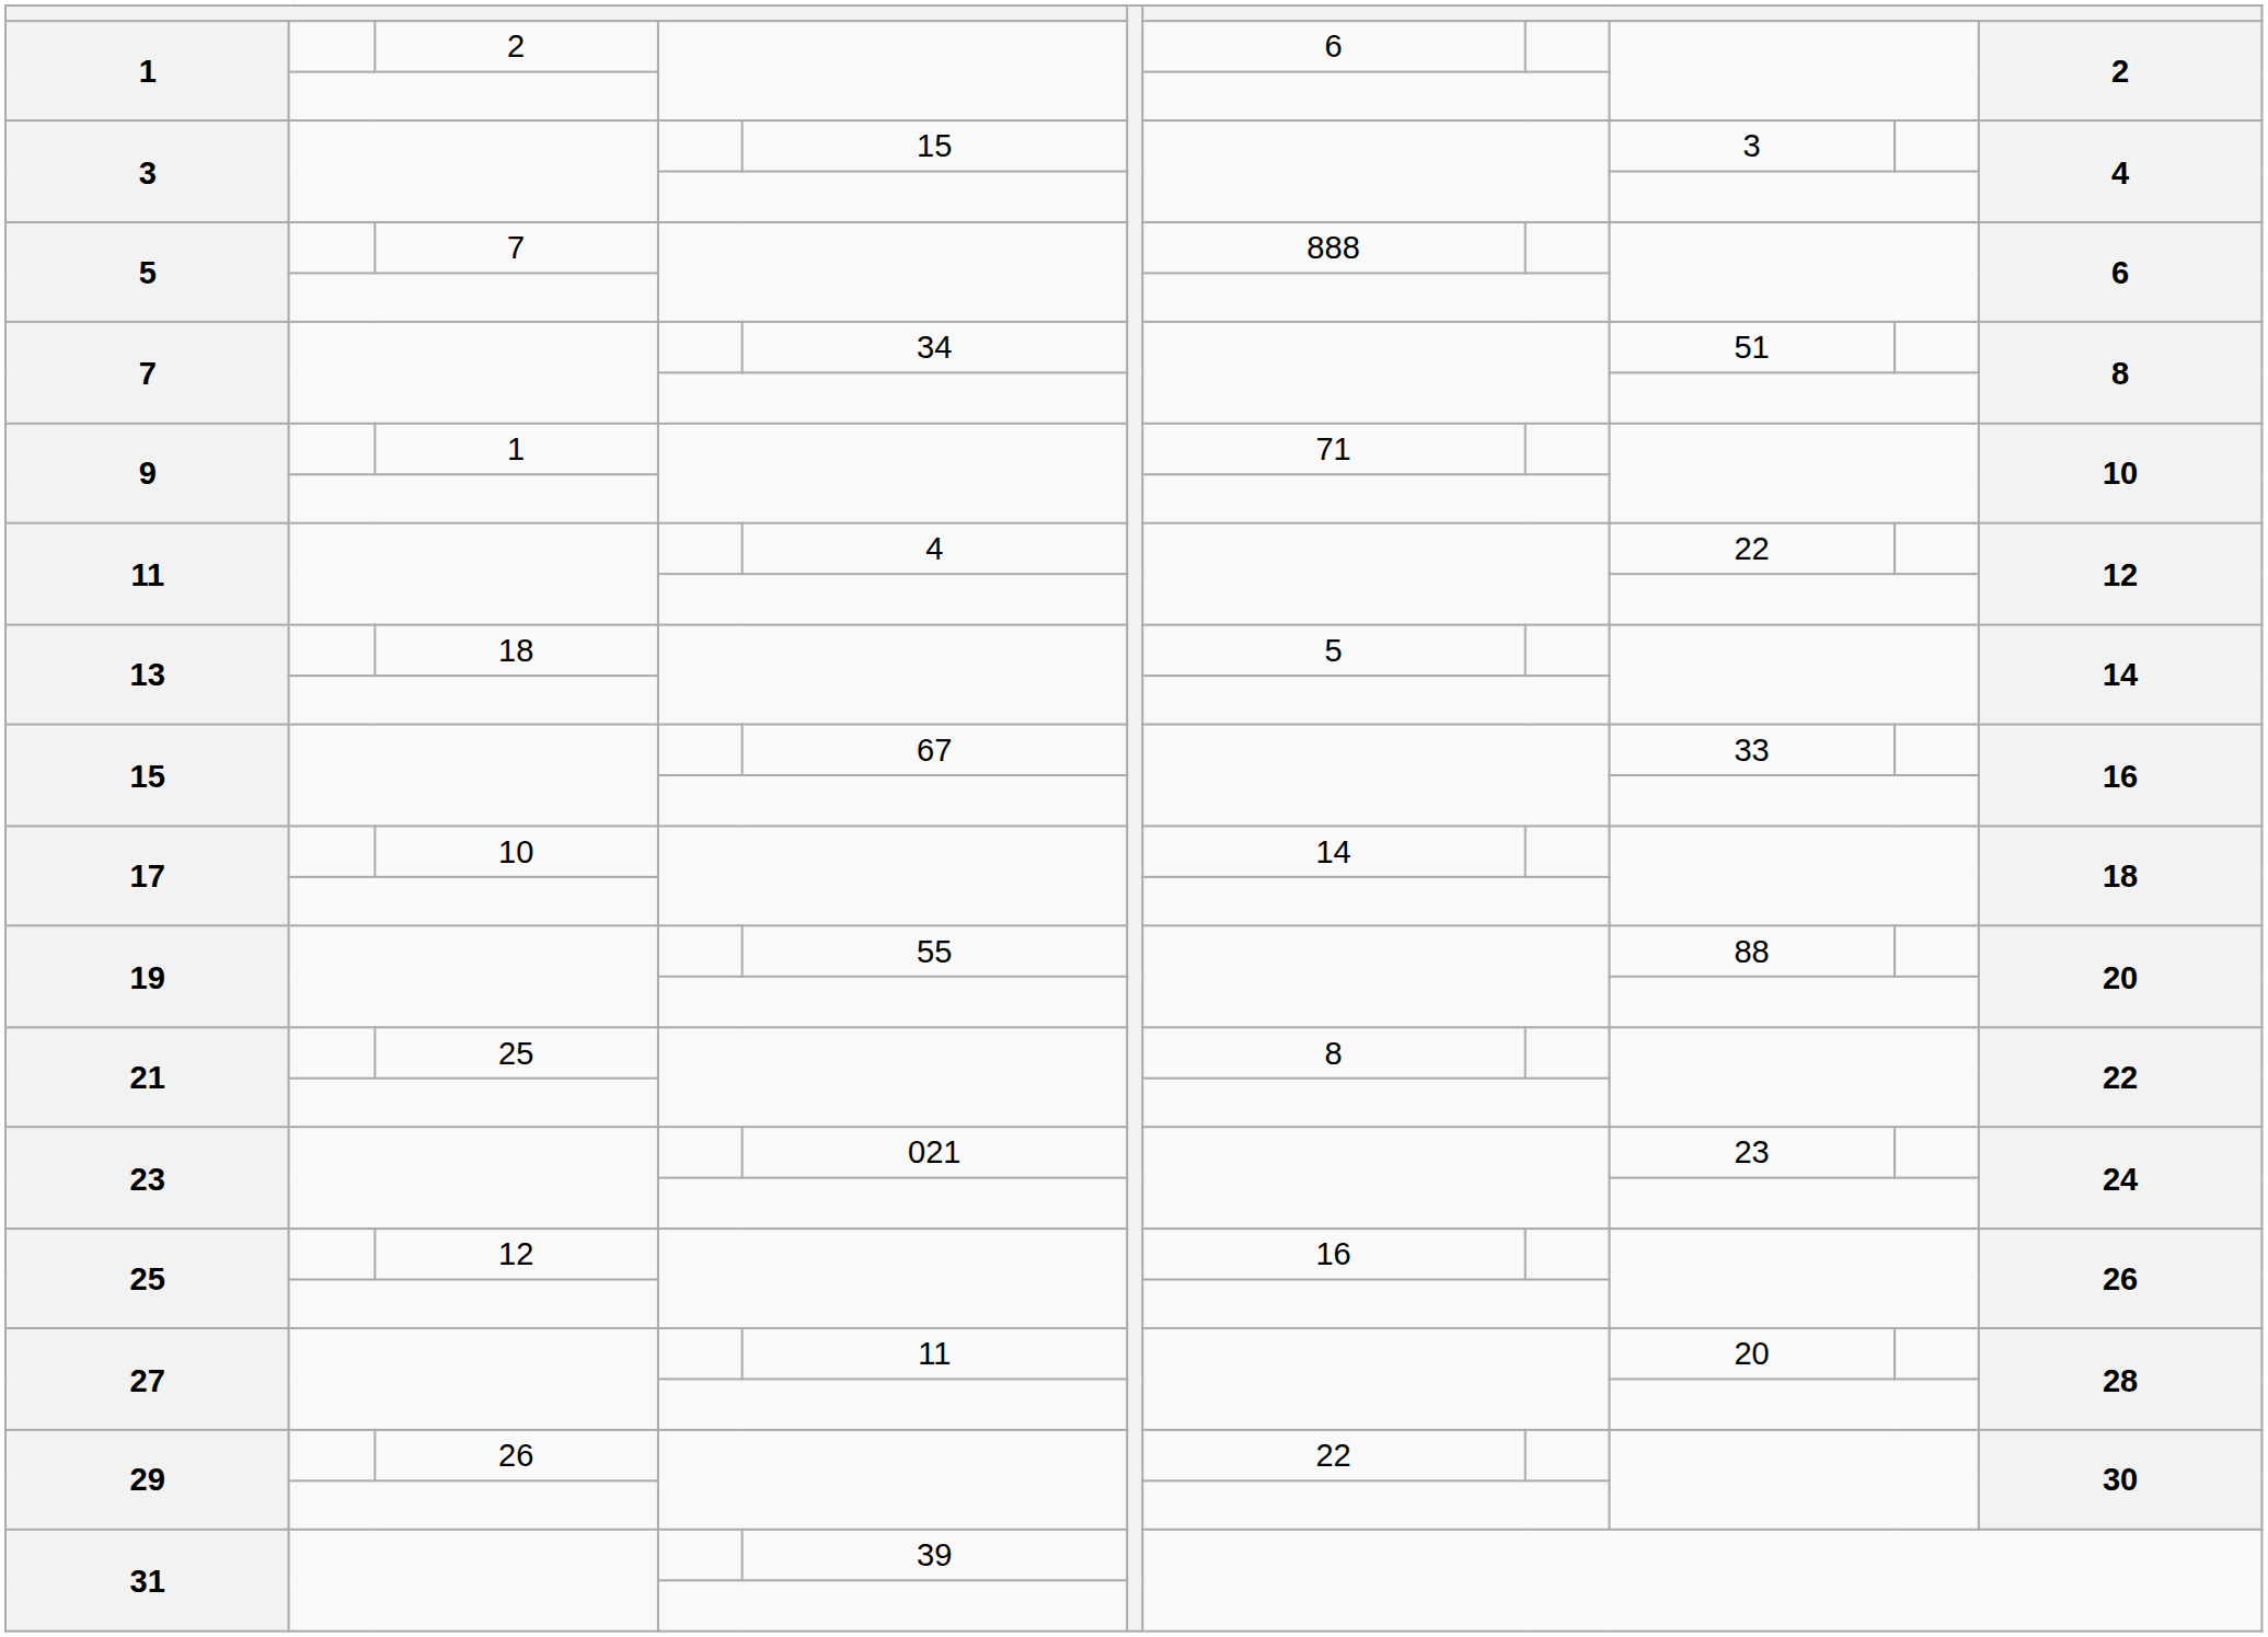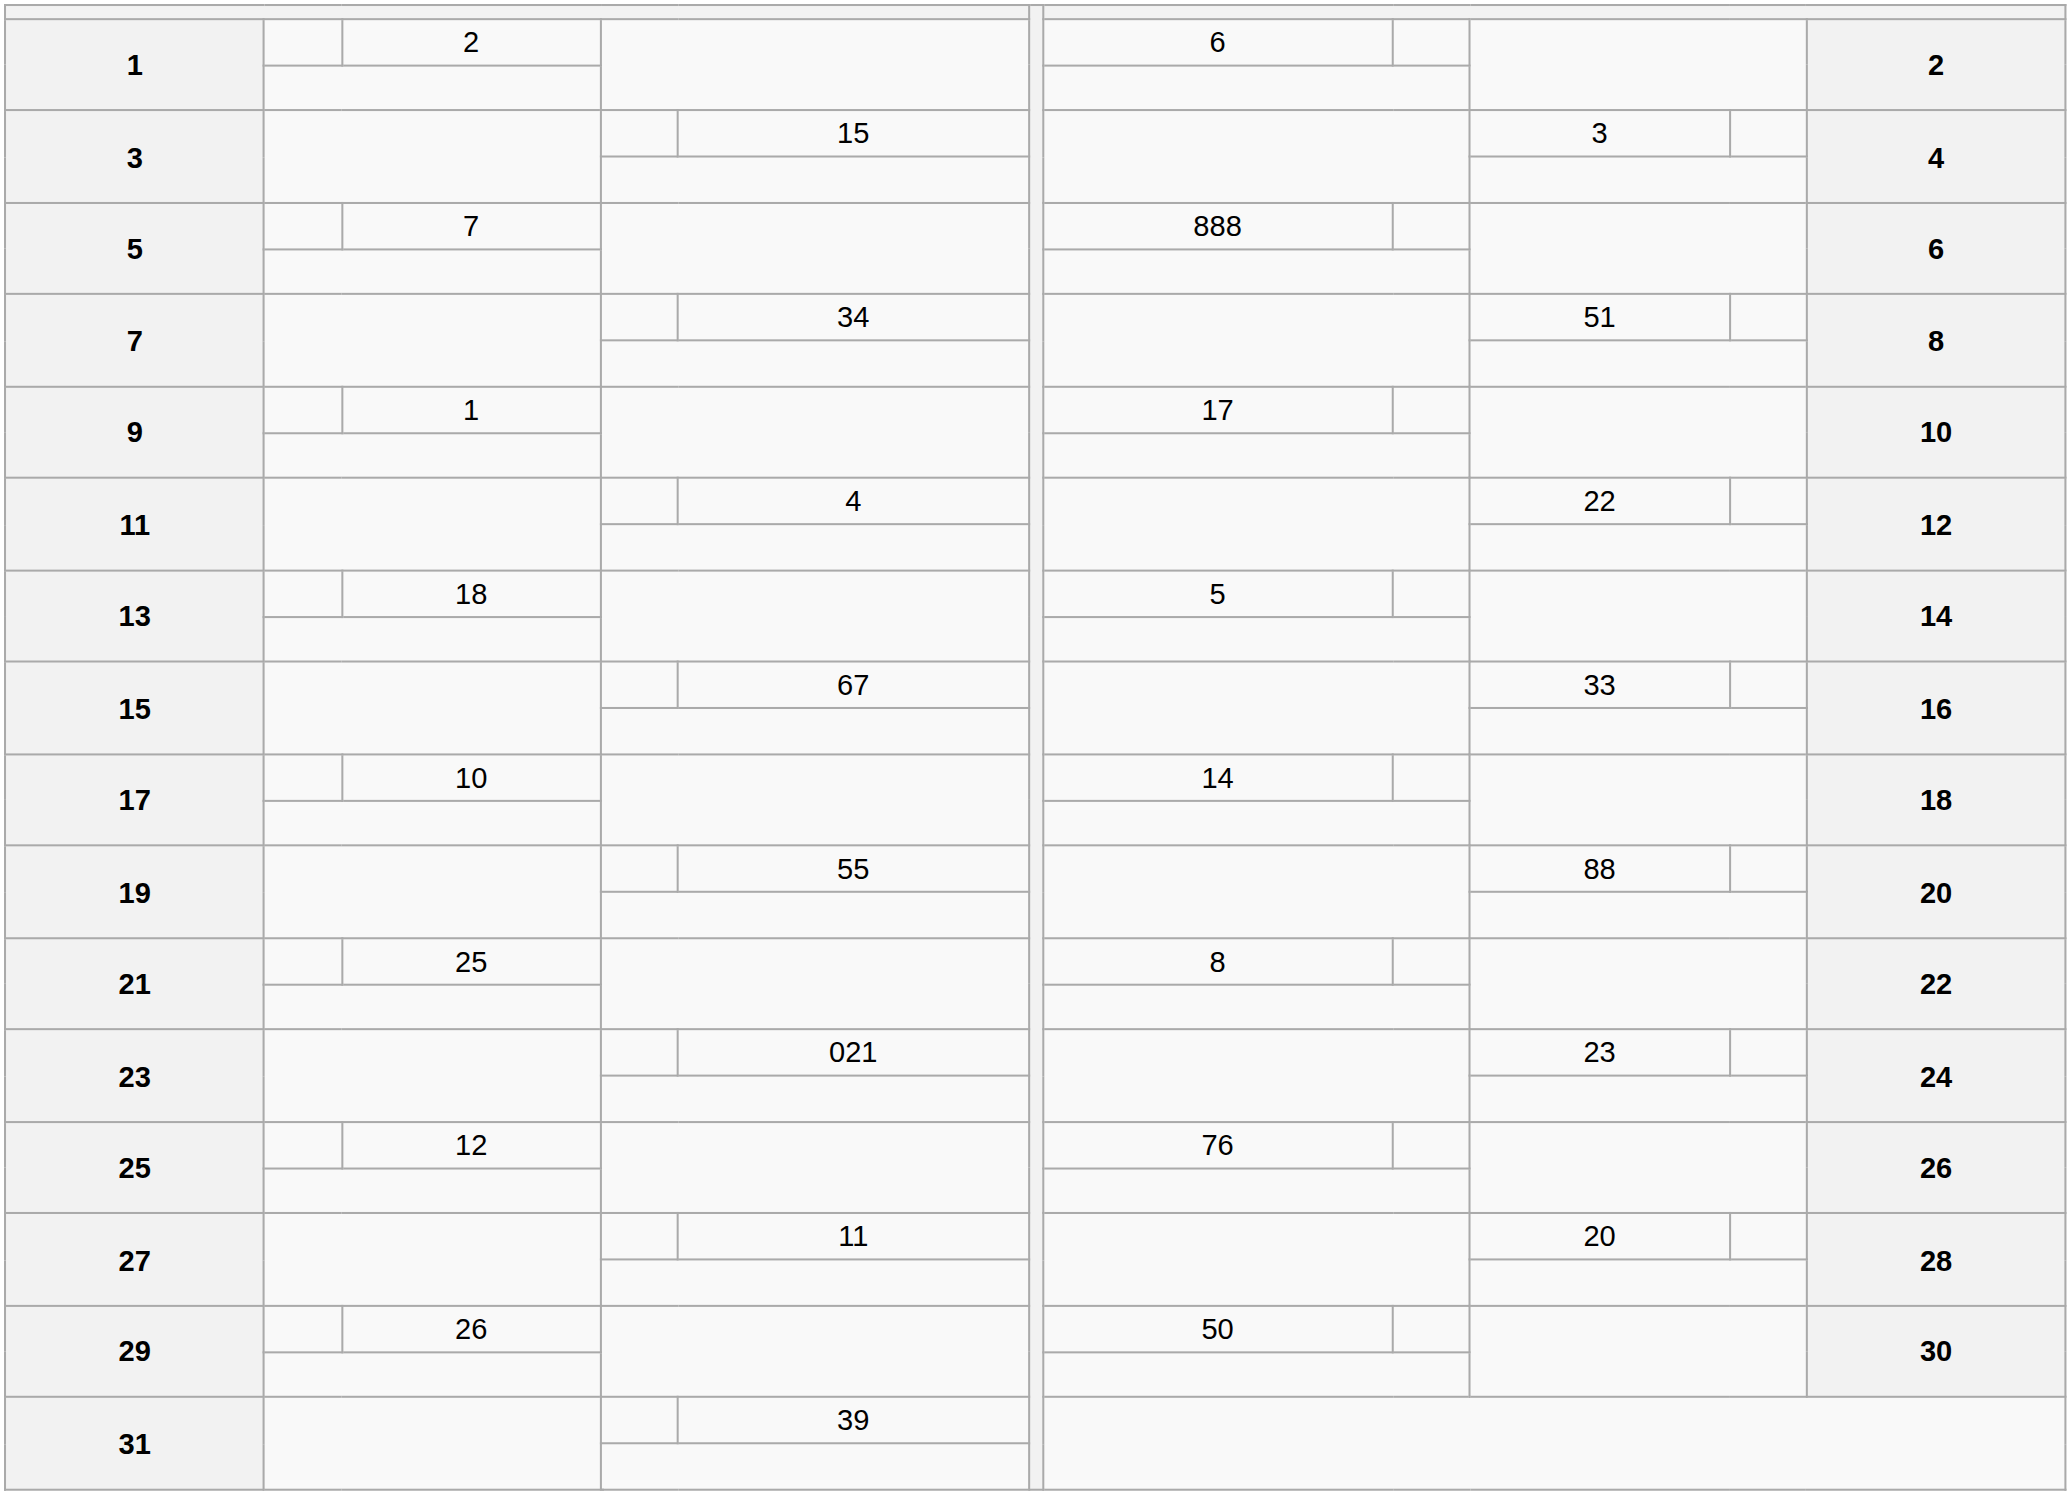9 / 1 | column 8: 71 -> 17
25 / 12 | column 8: 16 -> 76
29 / 26 | column 8: 22 -> 50
